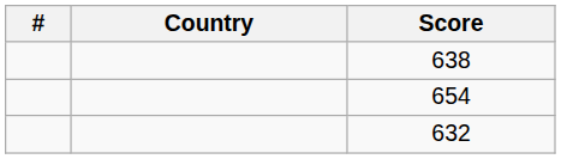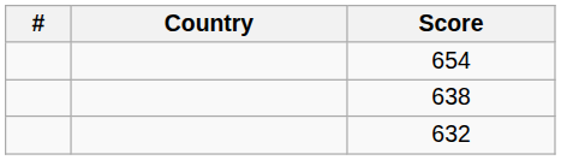rows swapped: 654 <-> 638
